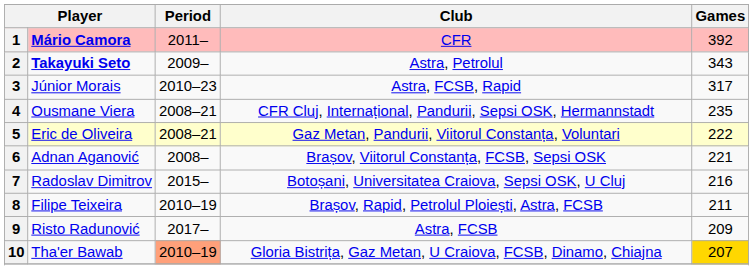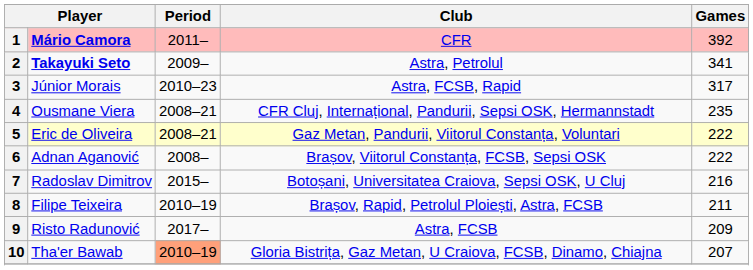2 | Games: 343 -> 341
6 | Games: 221 -> 222
10 | Games: gold background -> no background
